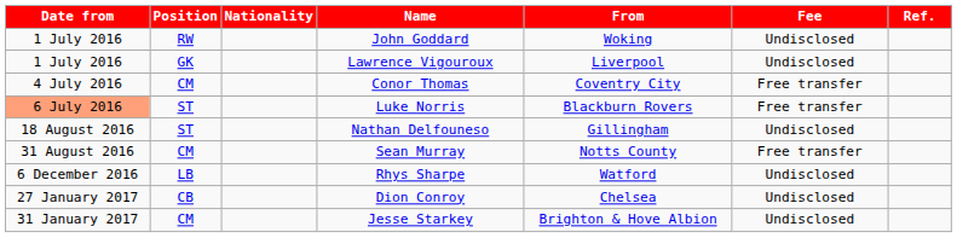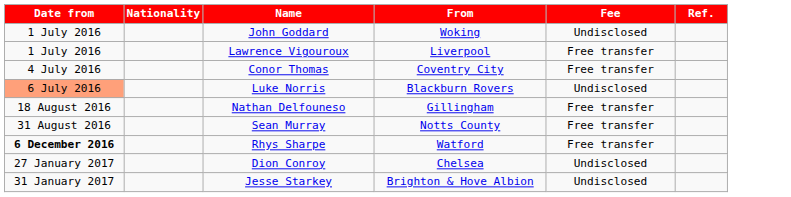- column: Position | RW | GK | CM | ST | ST | CM | LB | CB | CM
Lawrence Vigouroux | Fee: Undisclosed -> Free transfer
Luke Norris | Fee: Free transfer -> Undisclosed
Nathan Delfouneso | Fee: Undisclosed -> Free transfer
Rhys Sharpe | Date from: normal -> bold
Rhys Sharpe | Fee: Undisclosed -> Free transfer
